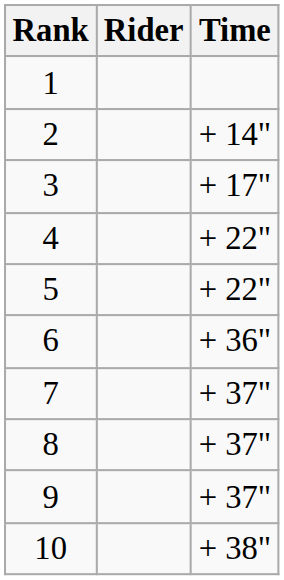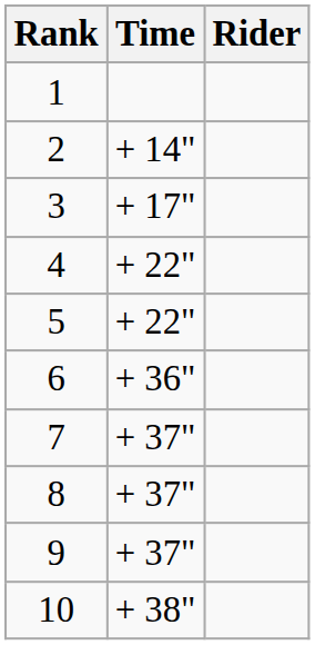columns swapped: Rider <-> Time
